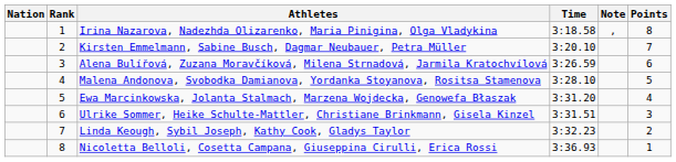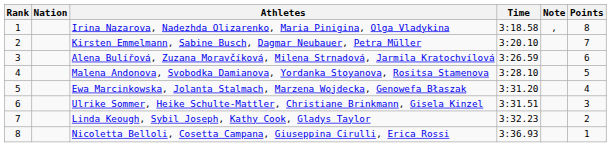columns swapped: Rank <-> Nation
